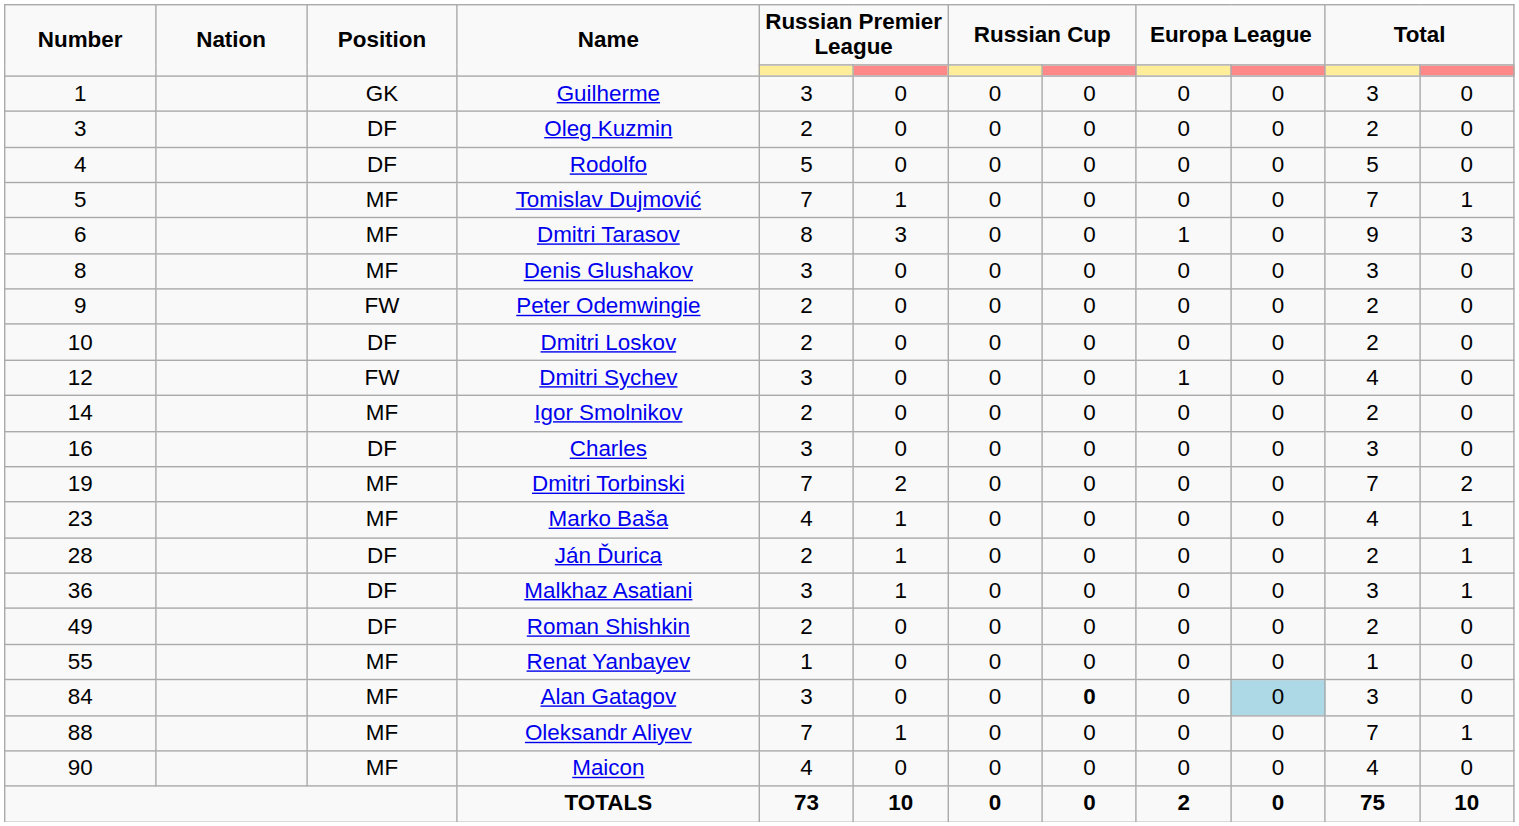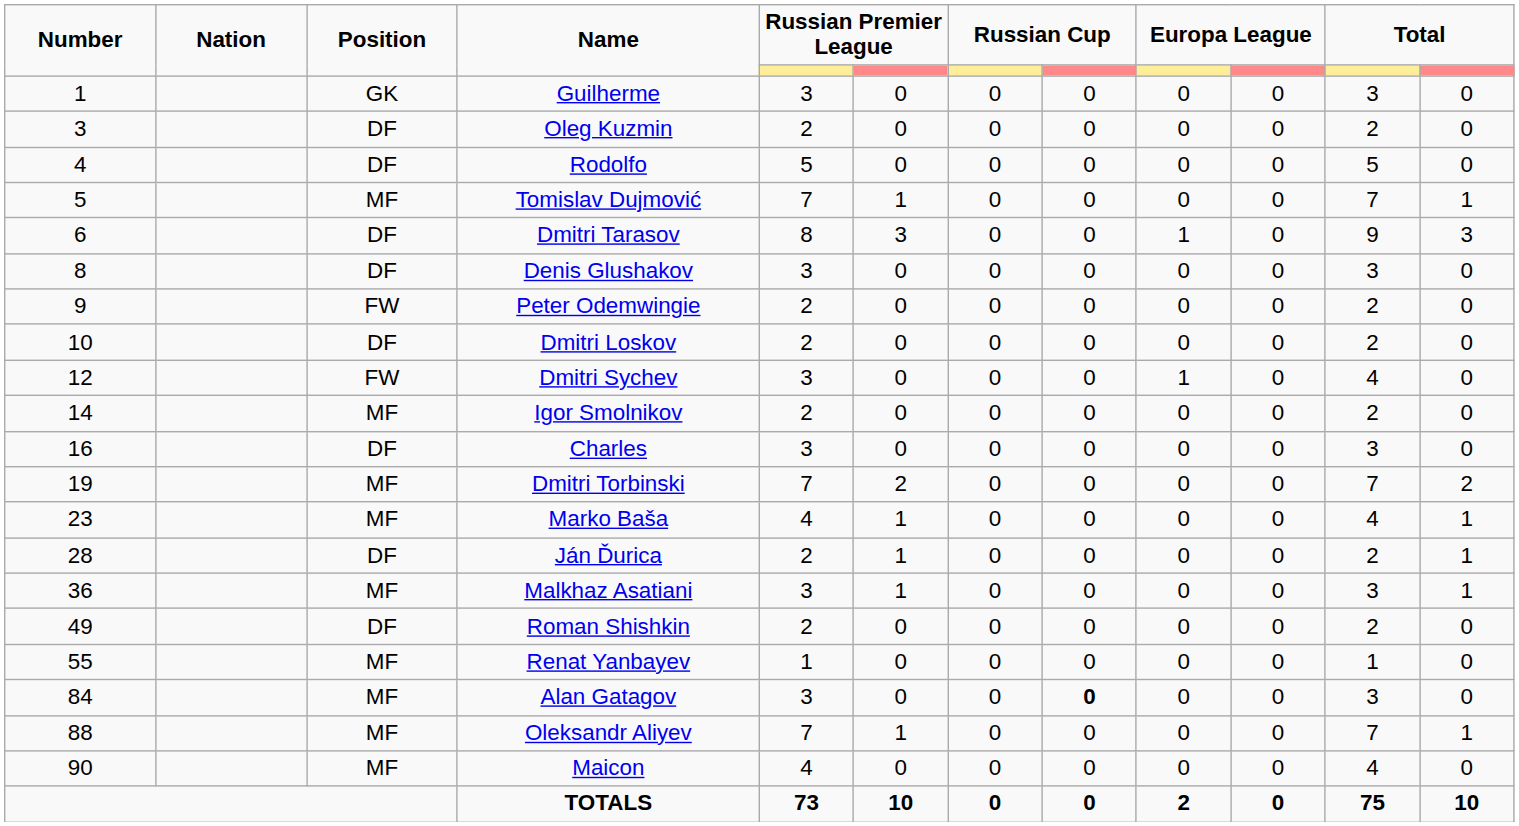Dmitri Tarasov | Position: MF -> DF
Denis Glushakov | Position: MF -> DF
Malkhaz Asatiani | Position: DF -> MF
Alan Gatagov | column 10: lightblue background -> no background
